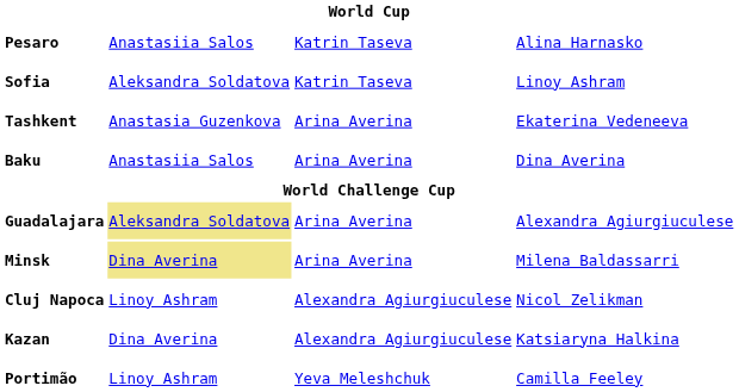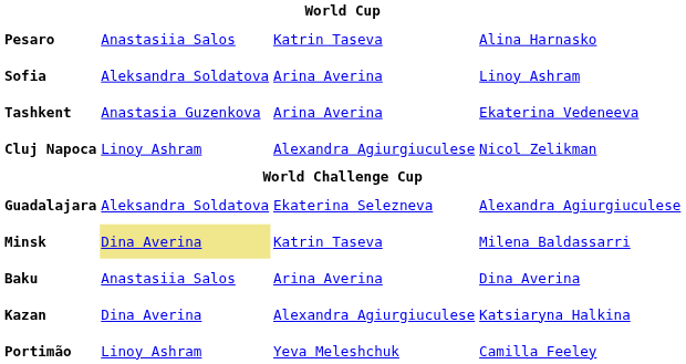Sofia | column 3: Katrin Taseva -> Arina Averina
rows swapped: Baku <-> Cluj Napoca
Guadalajara | column 2: khaki background -> no background
Guadalajara | column 3: Arina Averina -> Ekaterina Selezneva
Minsk | column 3: Arina Averina -> Katrin Taseva
